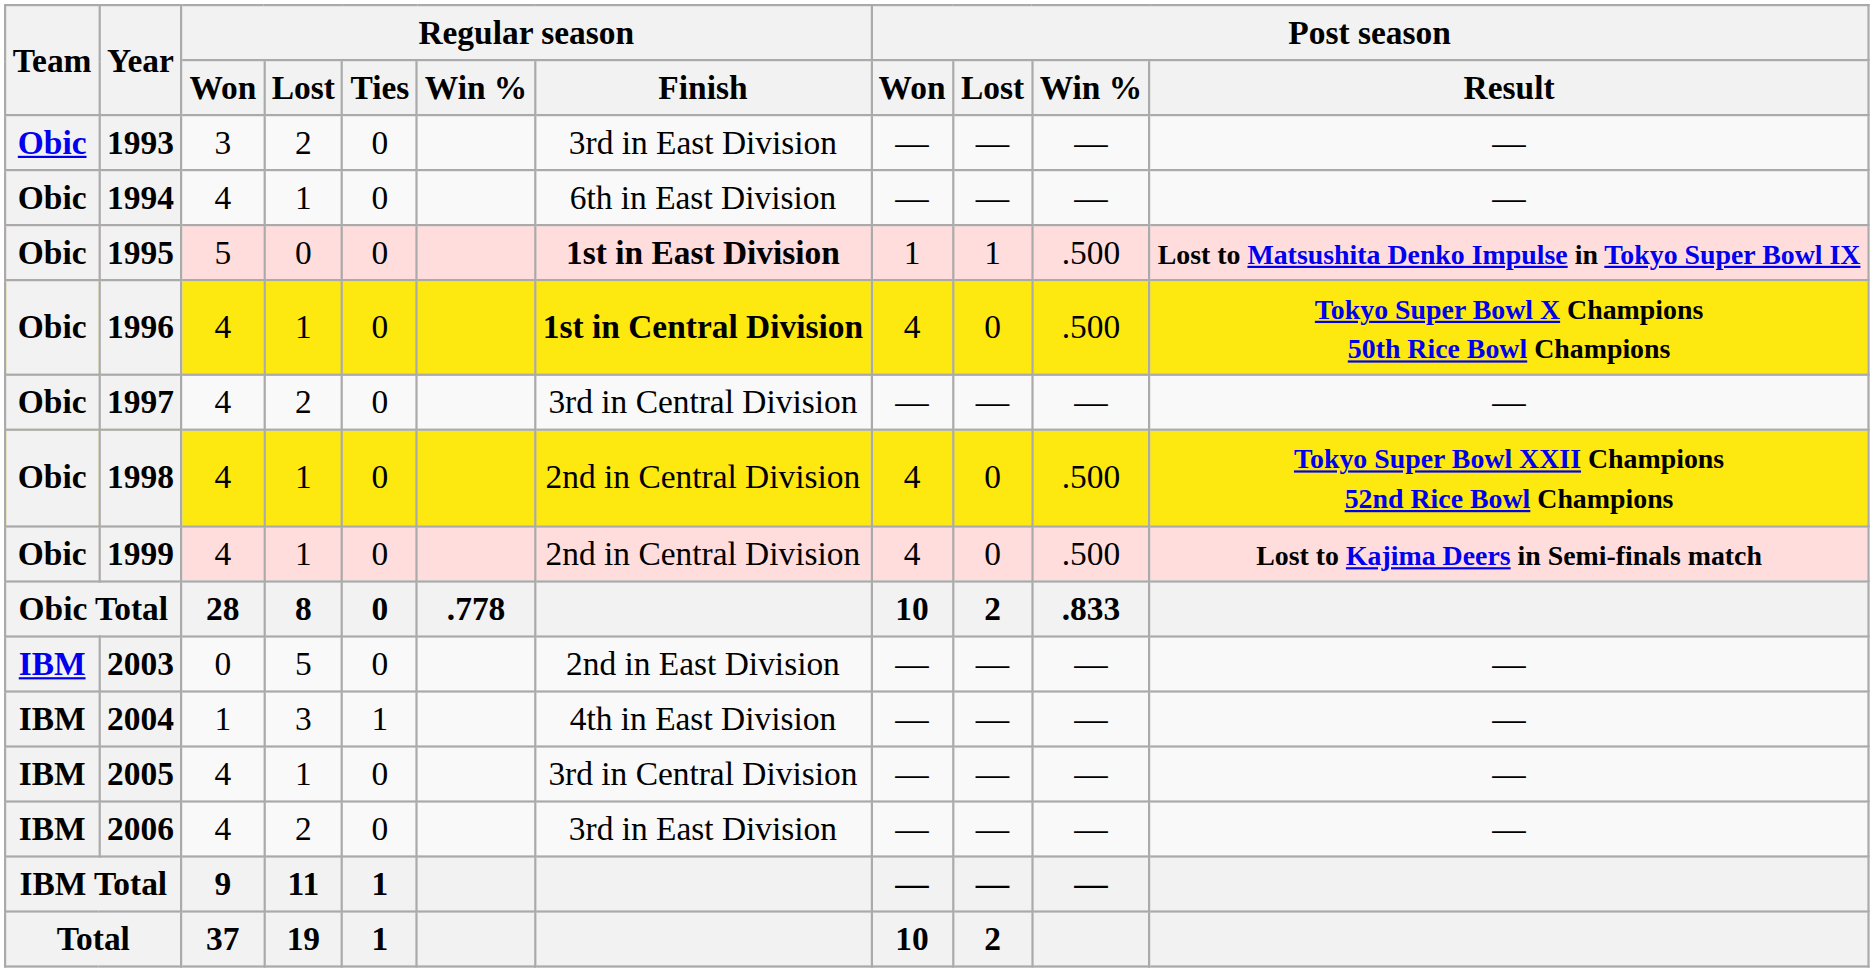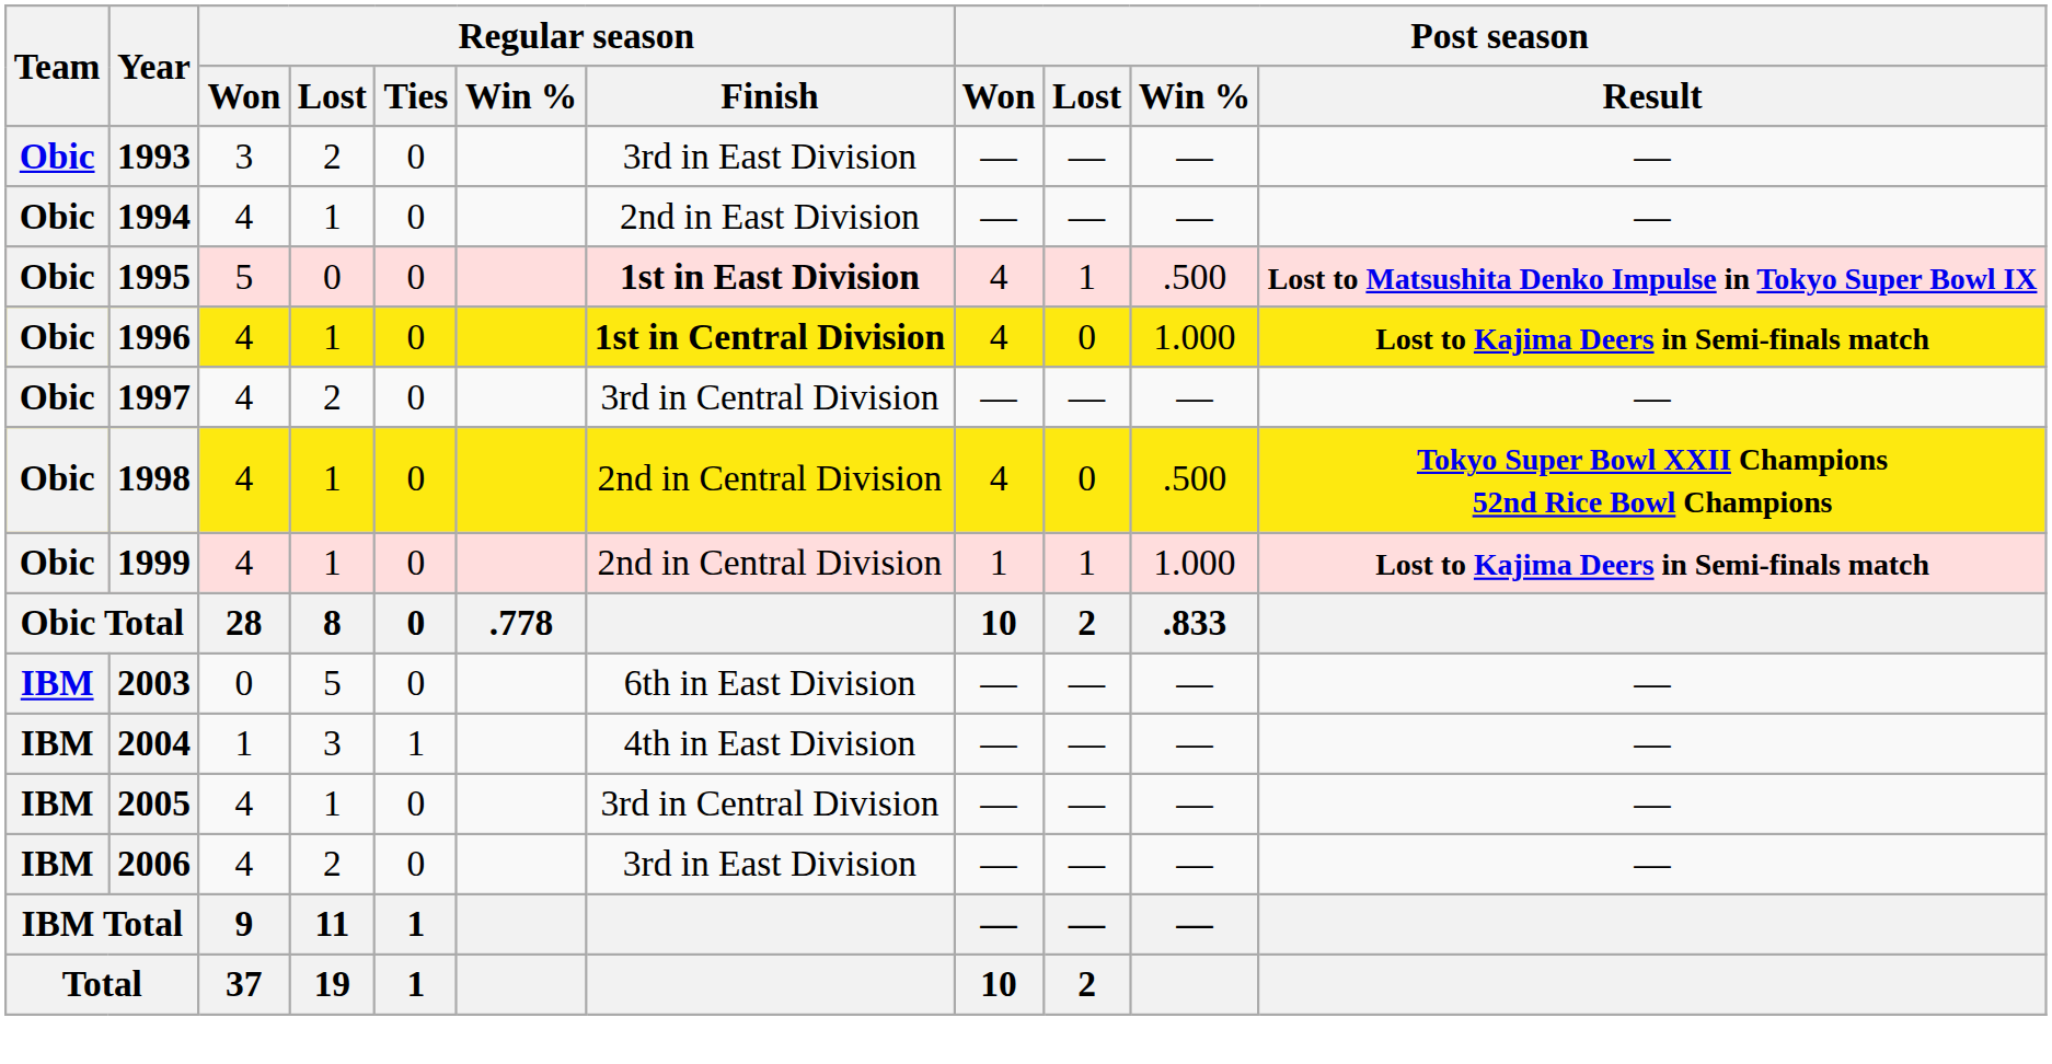1994 | Regular season / Finish: 6th in East Division -> 2nd in East Division
1995 | Post season / Won: 1 -> 4
1996 | Post season / Win %: .500 -> 1.000
1996 | Post season / Result: Tokyo Super Bowl X Champions 50th Rice Bowl Champions -> Lost to Kajima Deers in Semi-finals match
1999 | Post season / Won: 4 -> 1
1999 | Post season / Lost: 0 -> 1
1999 | Post season / Win %: .500 -> 1.000
2003 | Regular season / Finish: 2nd in East Division -> 6th in East Division
